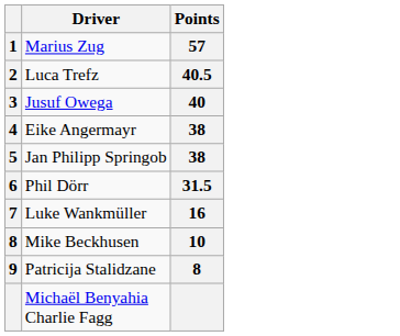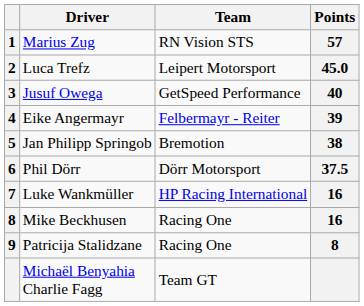+ column: Team | RN Vision STS | Leipert Motorsport | GetSpeed Performance | Felbermayr - Reiter | Bremotion | Dörr Motorsport | HP Racing International | Racing One | Racing One | Team GT
Luca Trefz | Points: 40.5 -> 45.0
Eike Angermayr | Points: 38 -> 39
Phil Dörr | Points: 31.5 -> 37.5
Mike Beckhusen | Points: 10 -> 16
